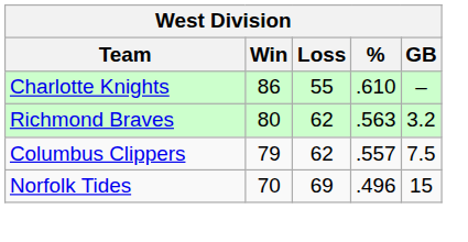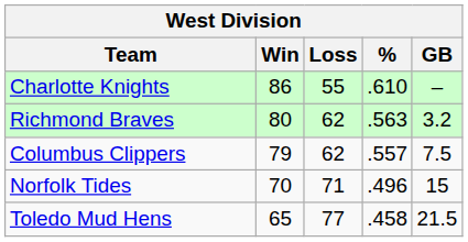Norfolk Tides | Loss: 69 -> 71
+ row: Toledo Mud Hens | 65 | 77 | .458 | 21.5
